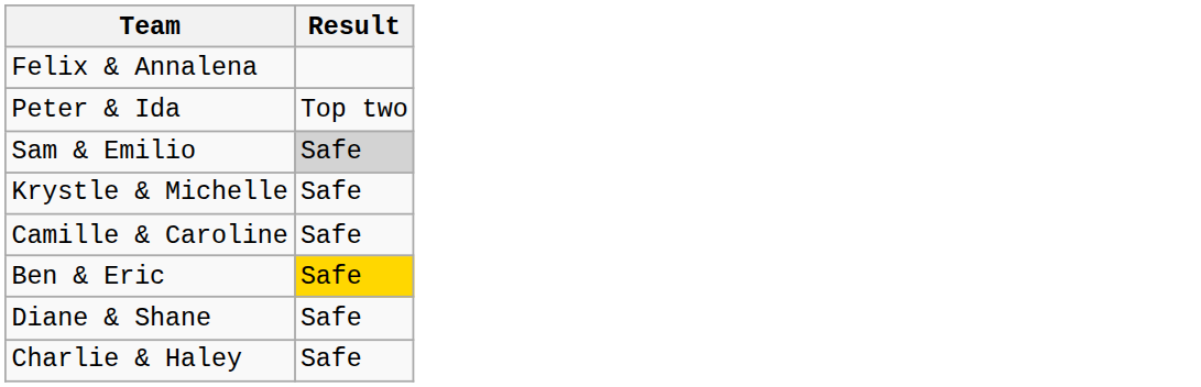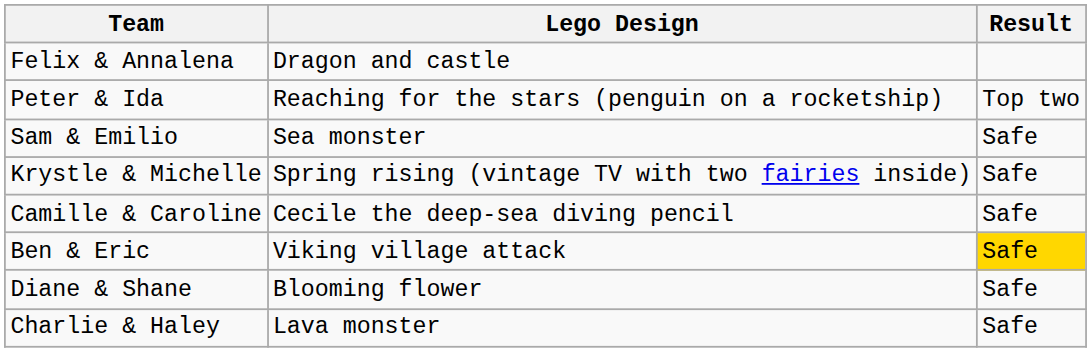+ column: Lego Design | Dragon and castle | Reaching for the stars (penguin on a rocketship) | Sea monster | Spring rising (vintage TV with two fairies inside) | Cecile the deep-sea diving pencil | Viking village attack | Blooming flower | Lava monster
Sam & Emilio | Result: lightgrey background -> no background
